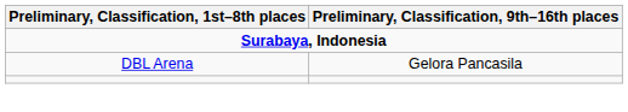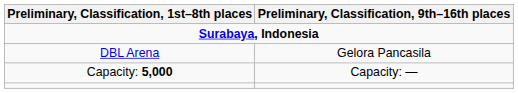+ row: Capacity: 5,000 | Capacity: —
